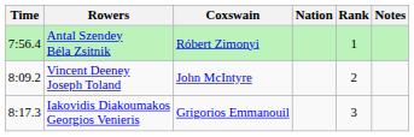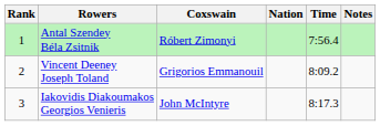columns swapped: Rank <-> Time
Vincent Deeney Joseph Toland | Coxswain: John McIntyre -> Grigorios Emmanouil
Iakovidis Diakoumakos Georgios Venieris | Coxswain: Grigorios Emmanouil -> John McIntyre
